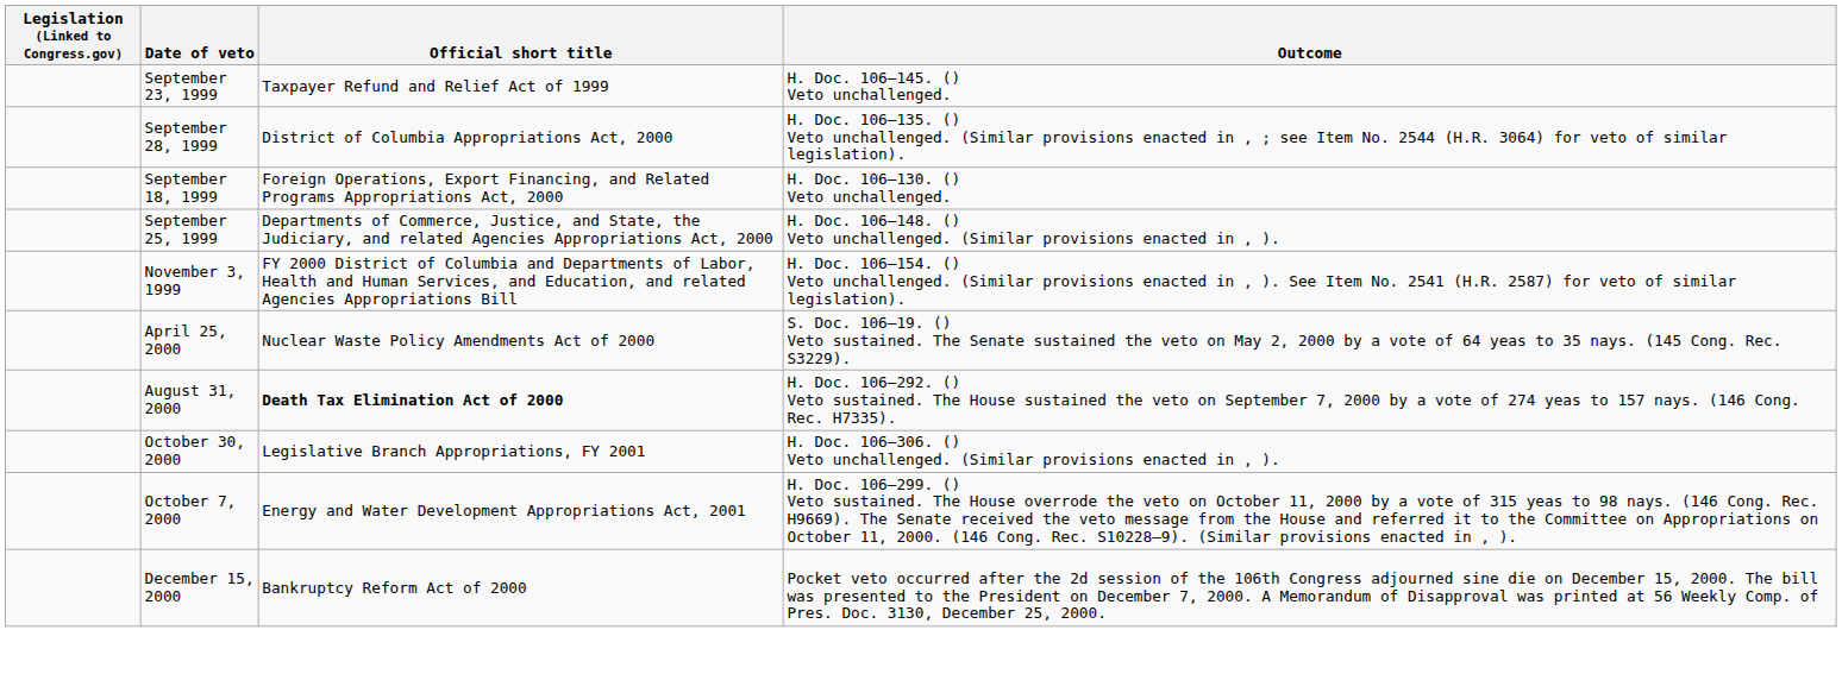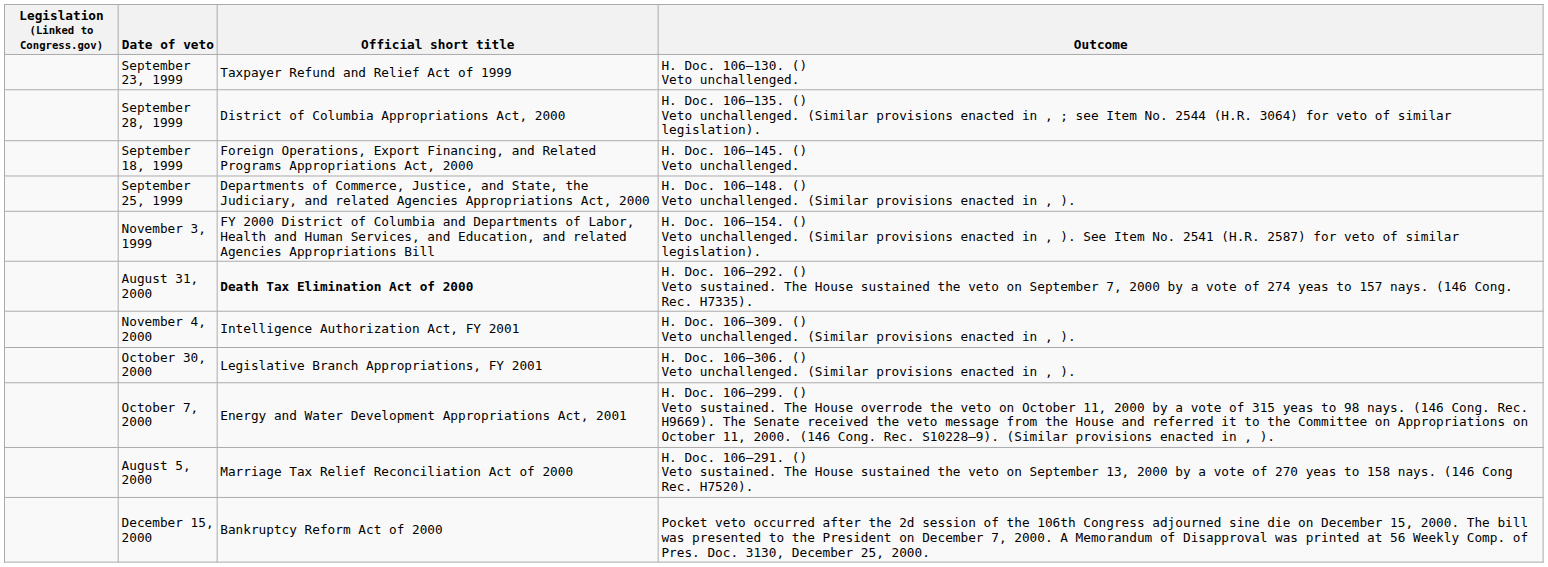September 23, 1999 | Outcome: H. Doc. 106–145. () Veto unchallenged. -> H. Doc. 106–130. () Veto unchallenged.
September 18, 1999 | Outcome: H. Doc. 106–130. () Veto unchallenged. -> H. Doc. 106–145. () Veto unchallenged.
- row: April 25, 2000 | Nuclear Waste Policy Amendments Act of 2000 | S. Doc. 106–19. () Veto sustained. The Senate sustained the veto on May 2, 2000 by a vote of 64 yeas to 35 nays. (145 Cong. Rec. S3229).
+ row: November 4, 2000 | Intelligence Authorization Act, FY 2001 | H. Doc. 106–309. () Veto unchallenged. (Similar provisions enacted in , ).
+ row: August 5, 2000 | Marriage Tax Relief Reconciliation Act of 2000 | H. Doc. 106–291. () Veto sustained. The House sustained the veto on September 13, 2000 by a vote of 270 yeas to 158 nays. (146 Cong Rec. H7520).
